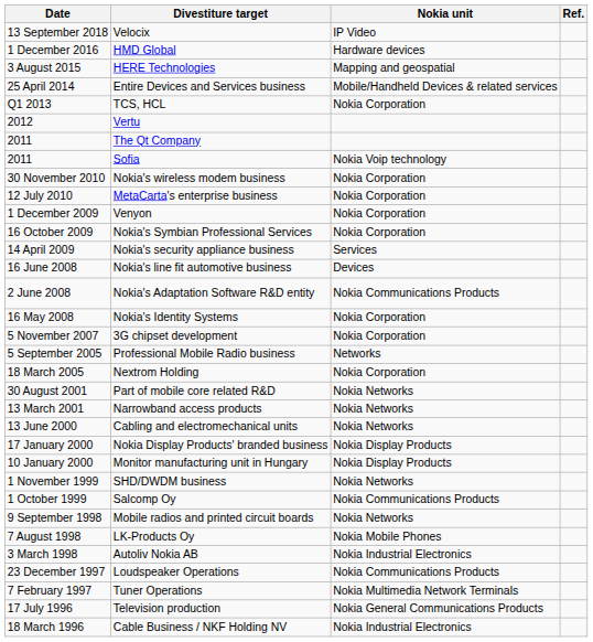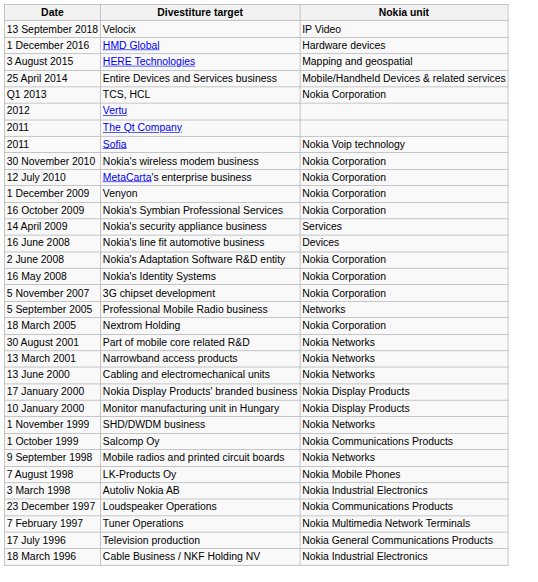- column: Ref.
Nokia's Adaptation Software R&D entity | Nokia unit: Nokia Communications Products -> Nokia Corporation
